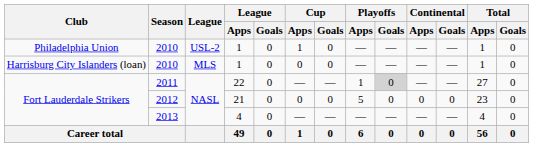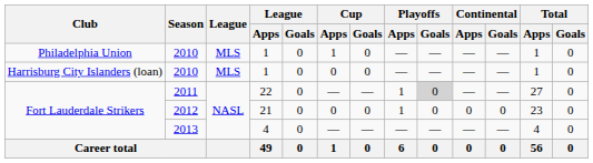Philadelphia Union / 2010 | League: USL-2 -> MLS
2012 | Playoffs / Apps: 5 -> 1
